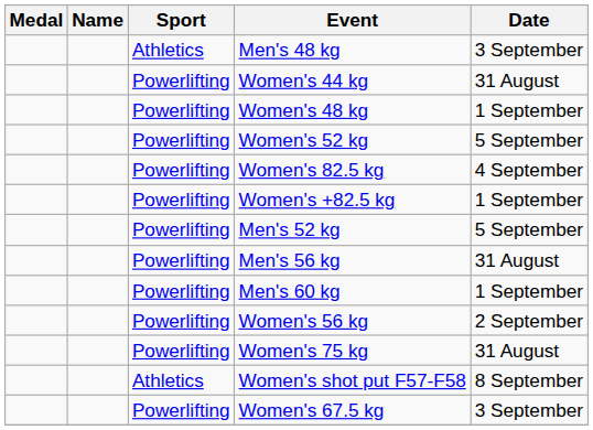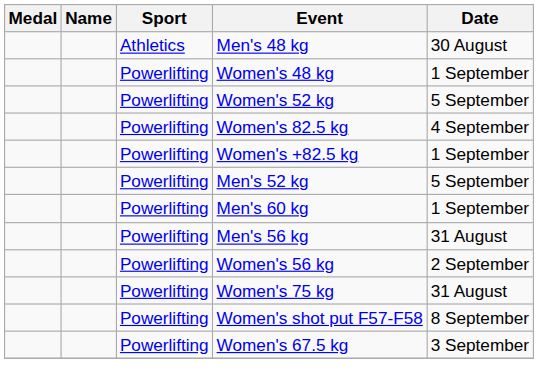Men's 48 kg | Date: 3 September -> 30 August
- row: Powerlifting | Women's 44 kg | 31 August
rows swapped: Men's 56 kg <-> Men's 60 kg
Women's shot put F57-F58 | Sport: Athletics -> Powerlifting
